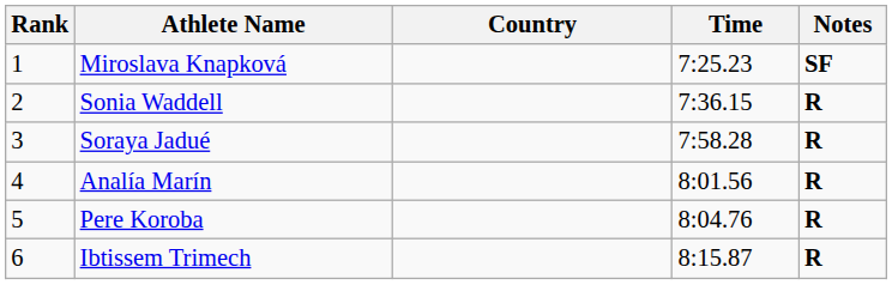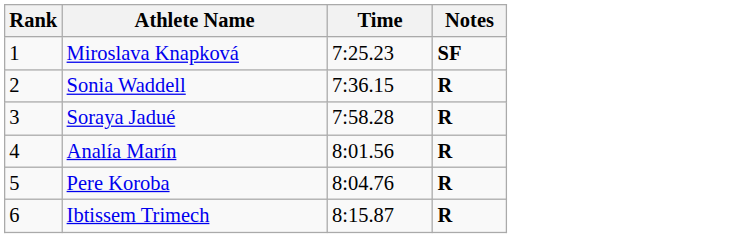- column: Country
